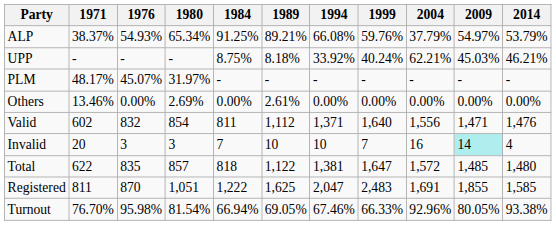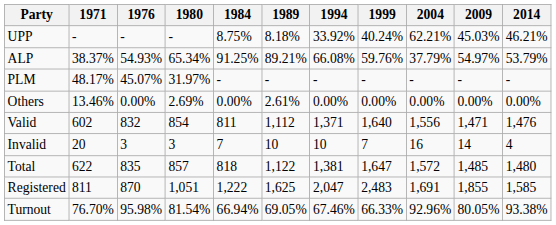rows swapped: ALP <-> UPP
Invalid | 2009: paleturquoise background -> no background
